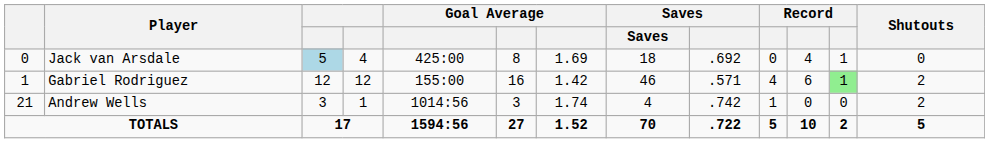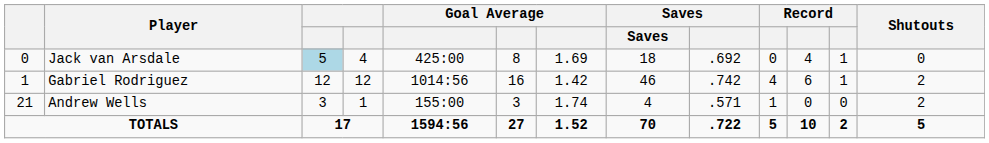Gabriel Rodriguez | column 5: 155:00 -> 1014:56
Gabriel Rodriguez | column 9: .571 -> .742
Gabriel Rodriguez | column 12: lightgreen background -> no background
Andrew Wells | column 5: 1014:56 -> 155:00
Andrew Wells | column 9: .742 -> .571
